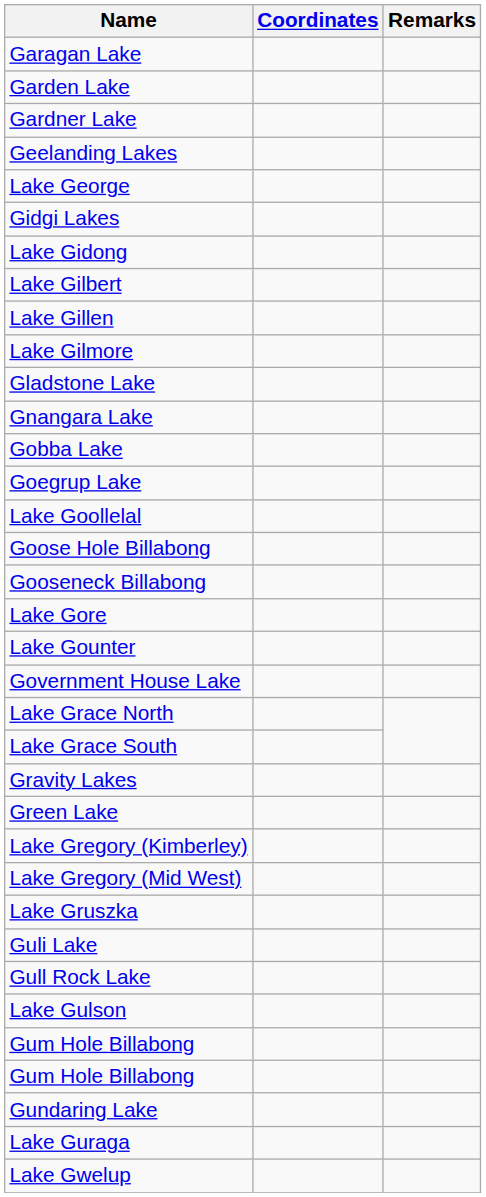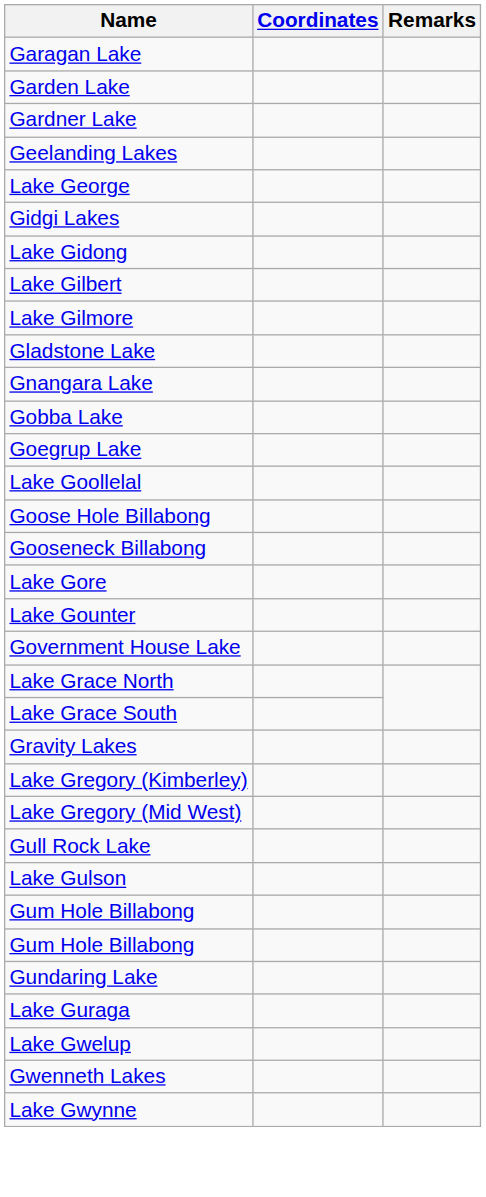- row: Lake Gillen
- row: Green Lake
- row: Lake Gruszka
- row: Guli Lake
+ row: Gwenneth Lakes
+ row: Lake Gwynne
